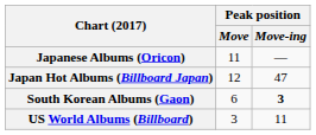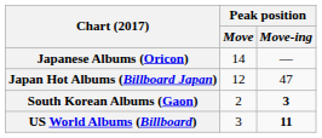Japanese Albums (Oricon) | Peak position / Move: 11 -> 14
South Korean Albums (Gaon) | Peak position / Move: 6 -> 2
US World Albums (Billboard) | Peak position / Move-ing: normal -> bold
